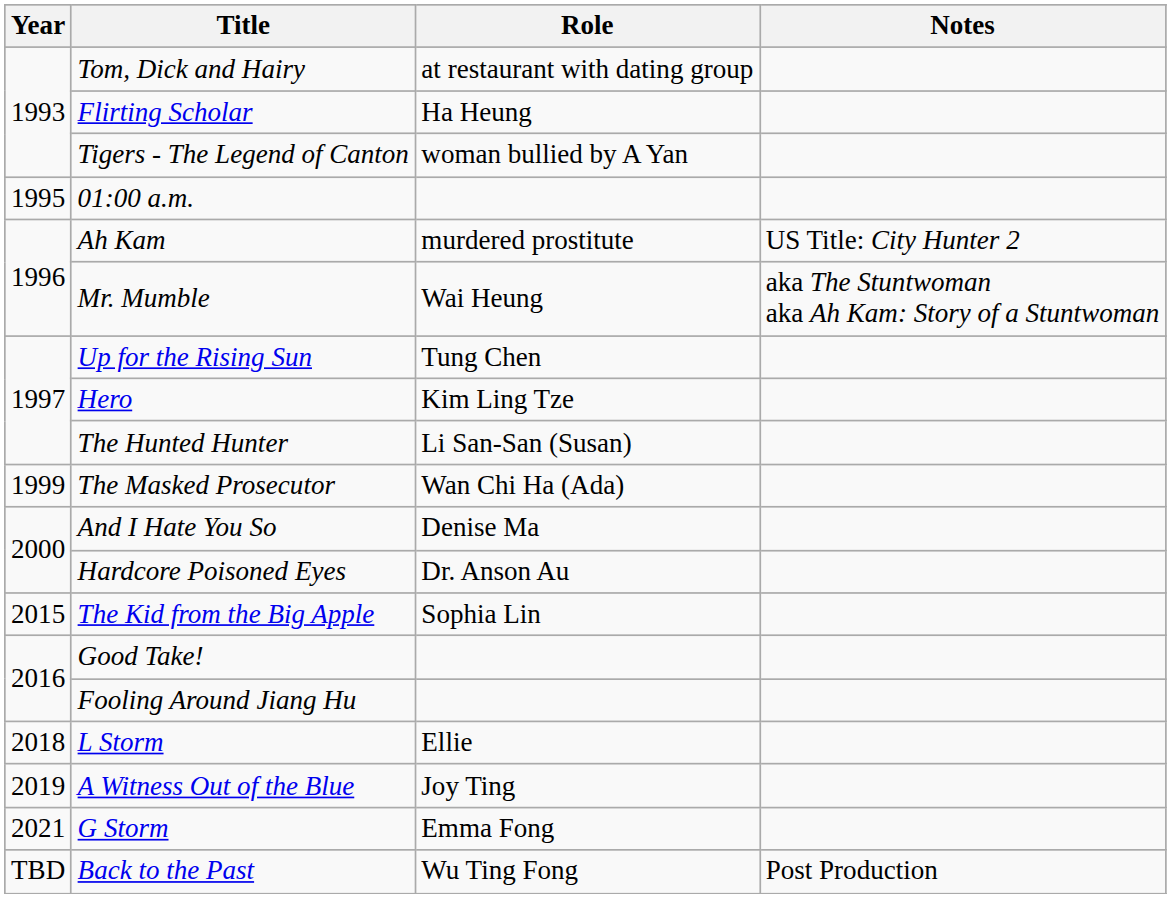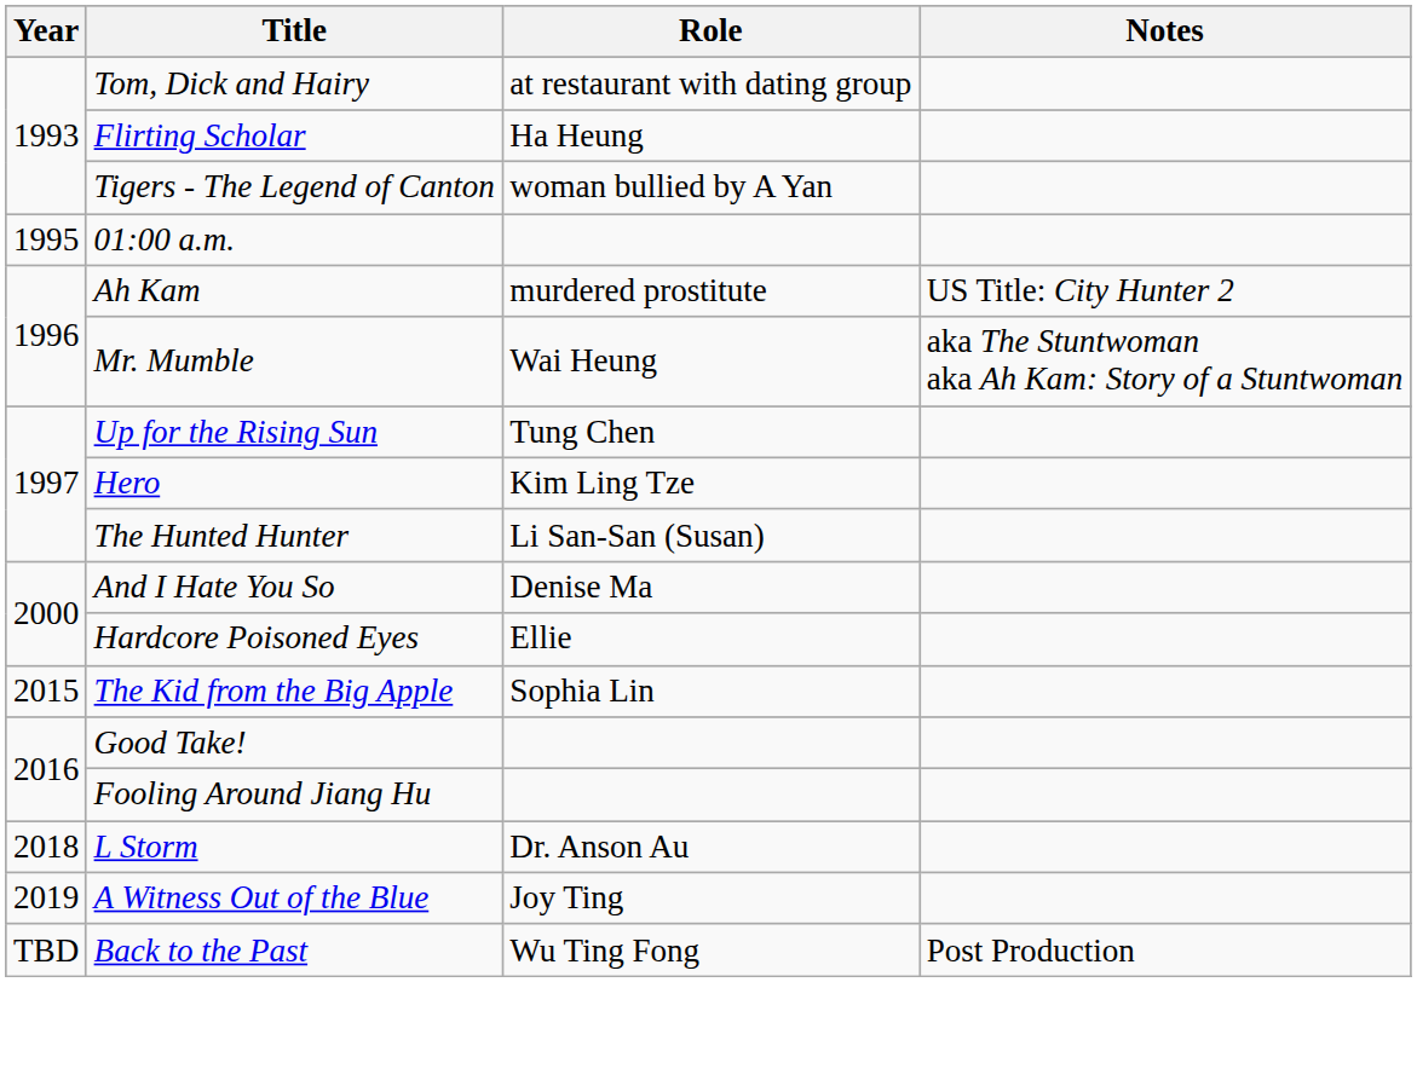- row: 1999 | The Masked Prosecutor | Wan Chi Ha (Ada)
Hardcore Poisoned Eyes | Role: Dr. Anson Au -> Ellie
L Storm | Role: Ellie -> Dr. Anson Au
- row: 2021 | G Storm | Emma Fong
